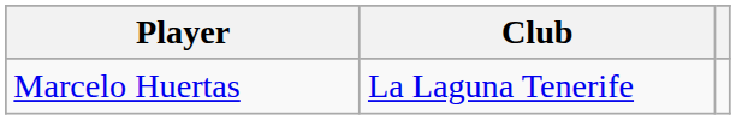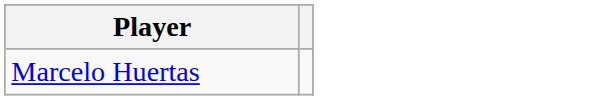- column: Club | La Laguna Tenerife
